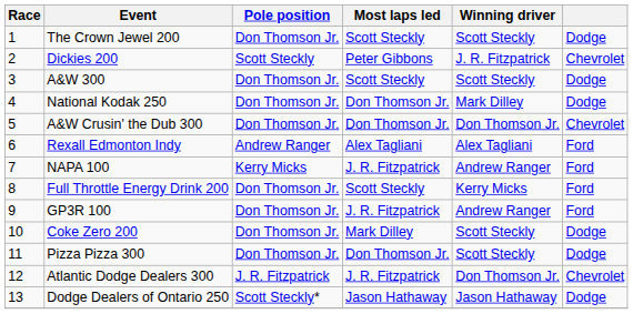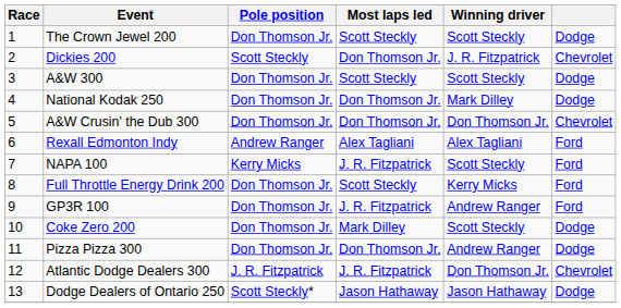Dickies 200 | Most laps led: Peter Gibbons -> Don Thomson Jr.
NAPA 100 | Winning driver: Andrew Ranger -> Scott Steckly
Pizza Pizza 300 | Winning driver: Scott Steckly -> Andrew Ranger
